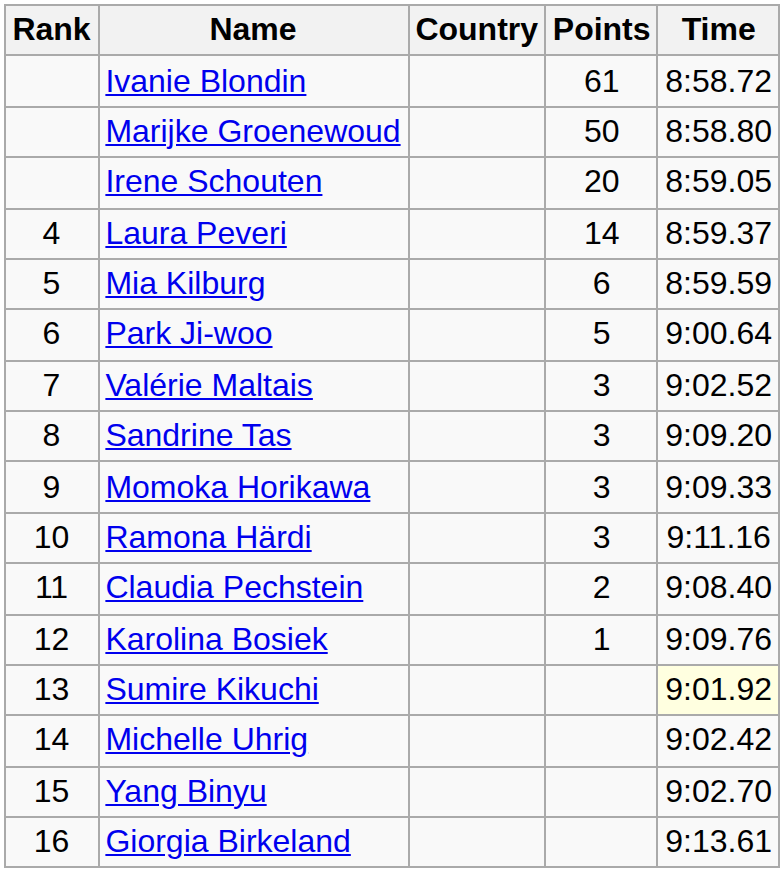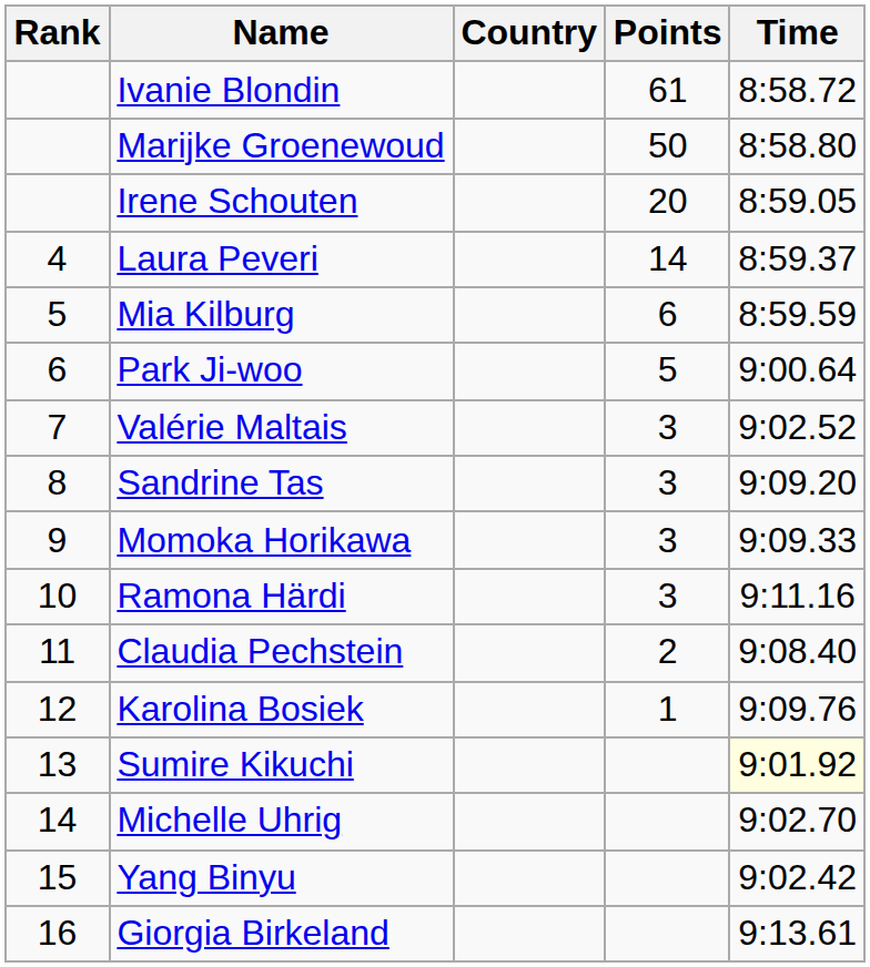Michelle Uhrig | Time: 9:02.42 -> 9:02.70
Yang Binyu | Time: 9:02.70 -> 9:02.42
